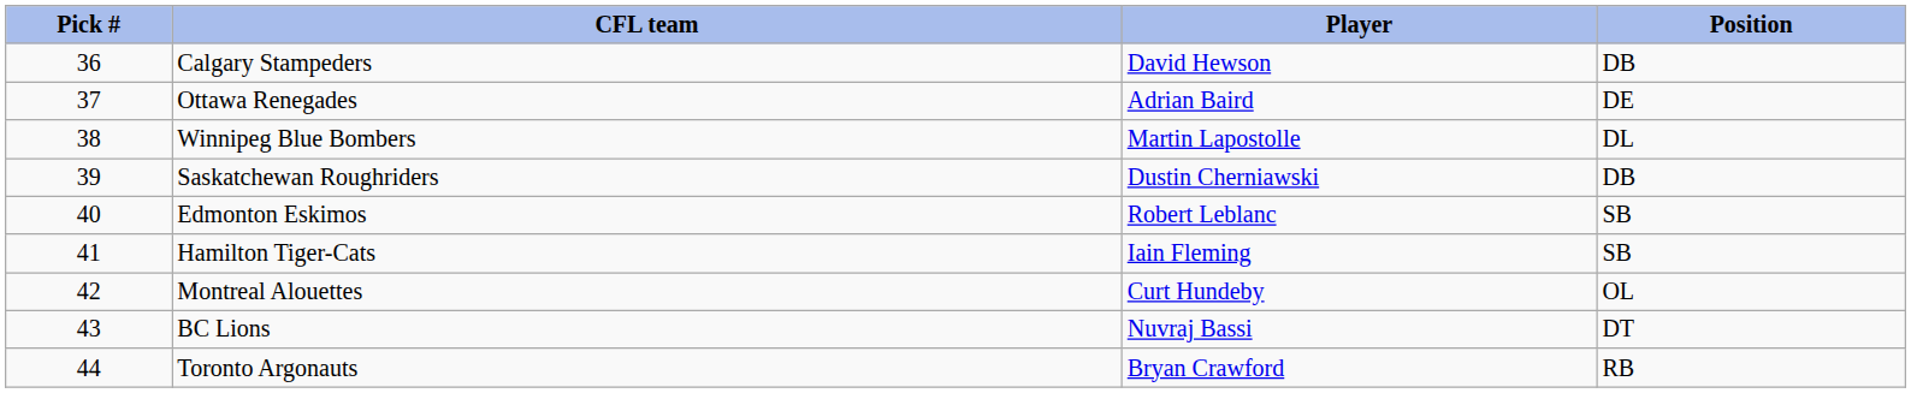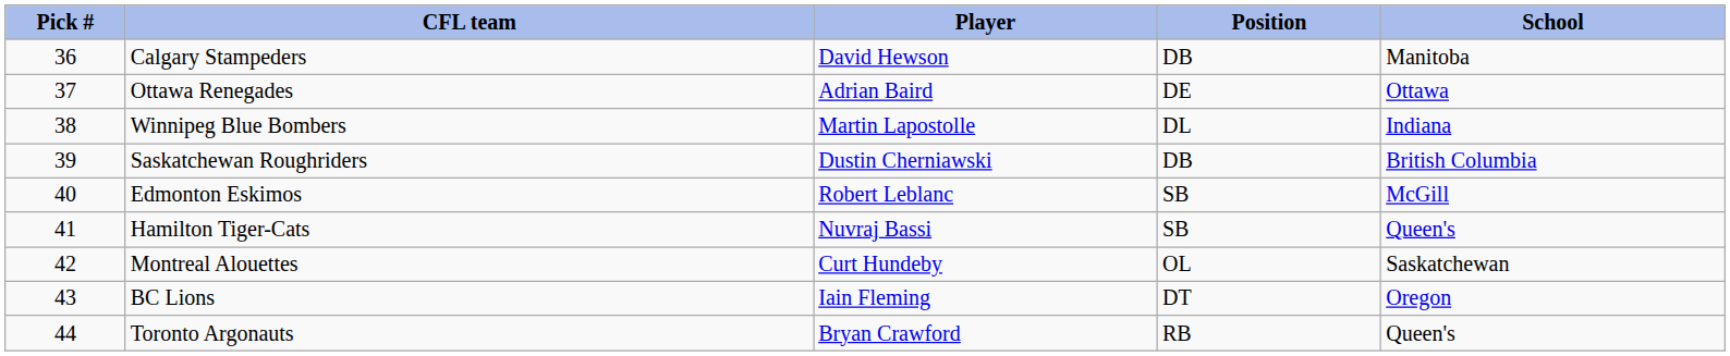+ column: School | Manitoba | Ottawa | Indiana | British Columbia | McGill | Queen's | Saskatchewan | Oregon | Queen's
Hamilton Tiger-Cats | Player: Iain Fleming -> Nuvraj Bassi
BC Lions | Player: Nuvraj Bassi -> Iain Fleming
